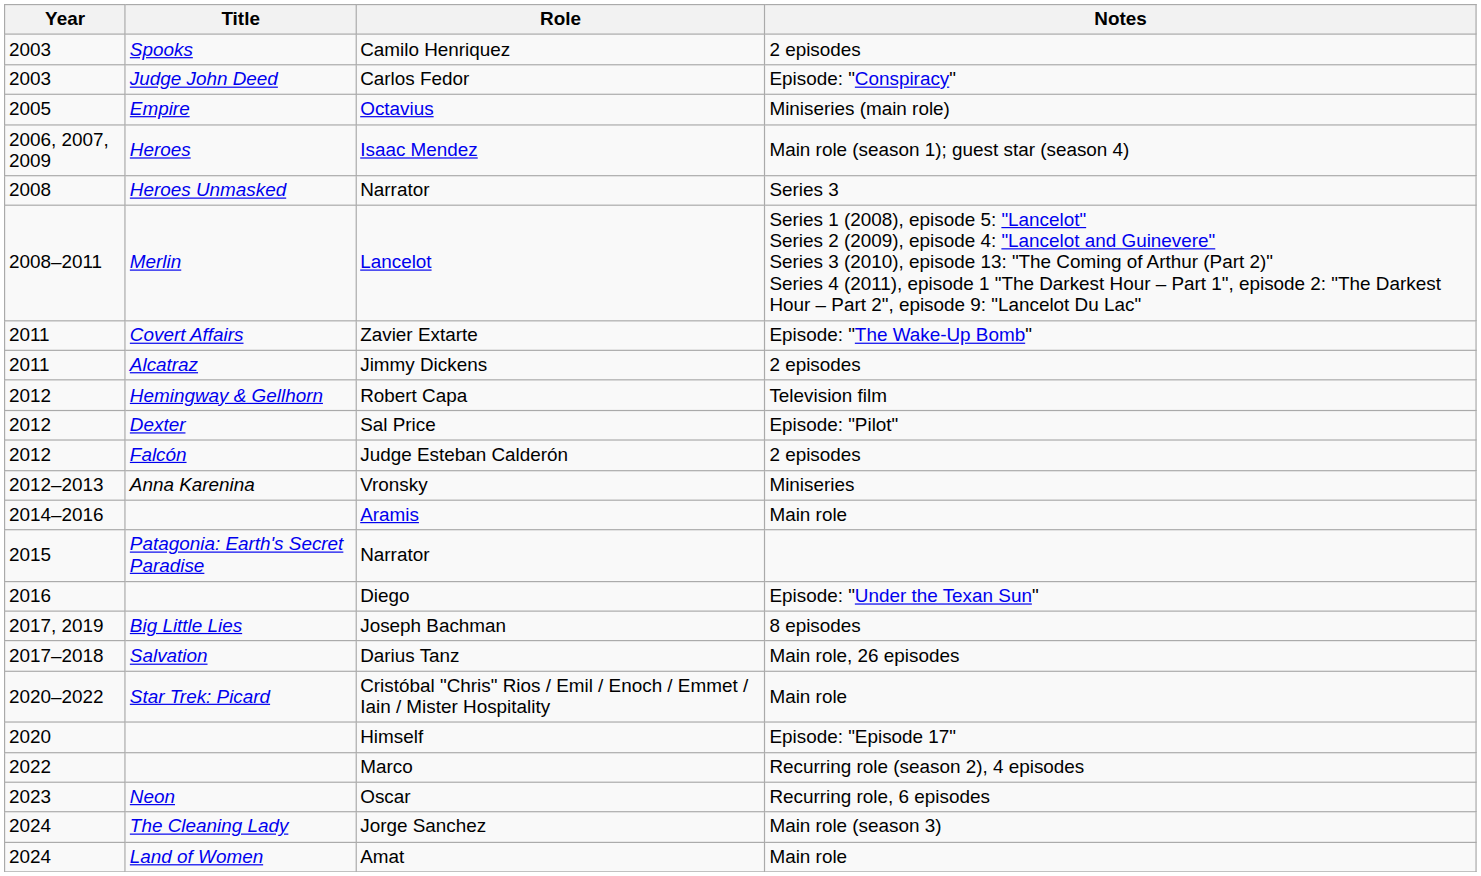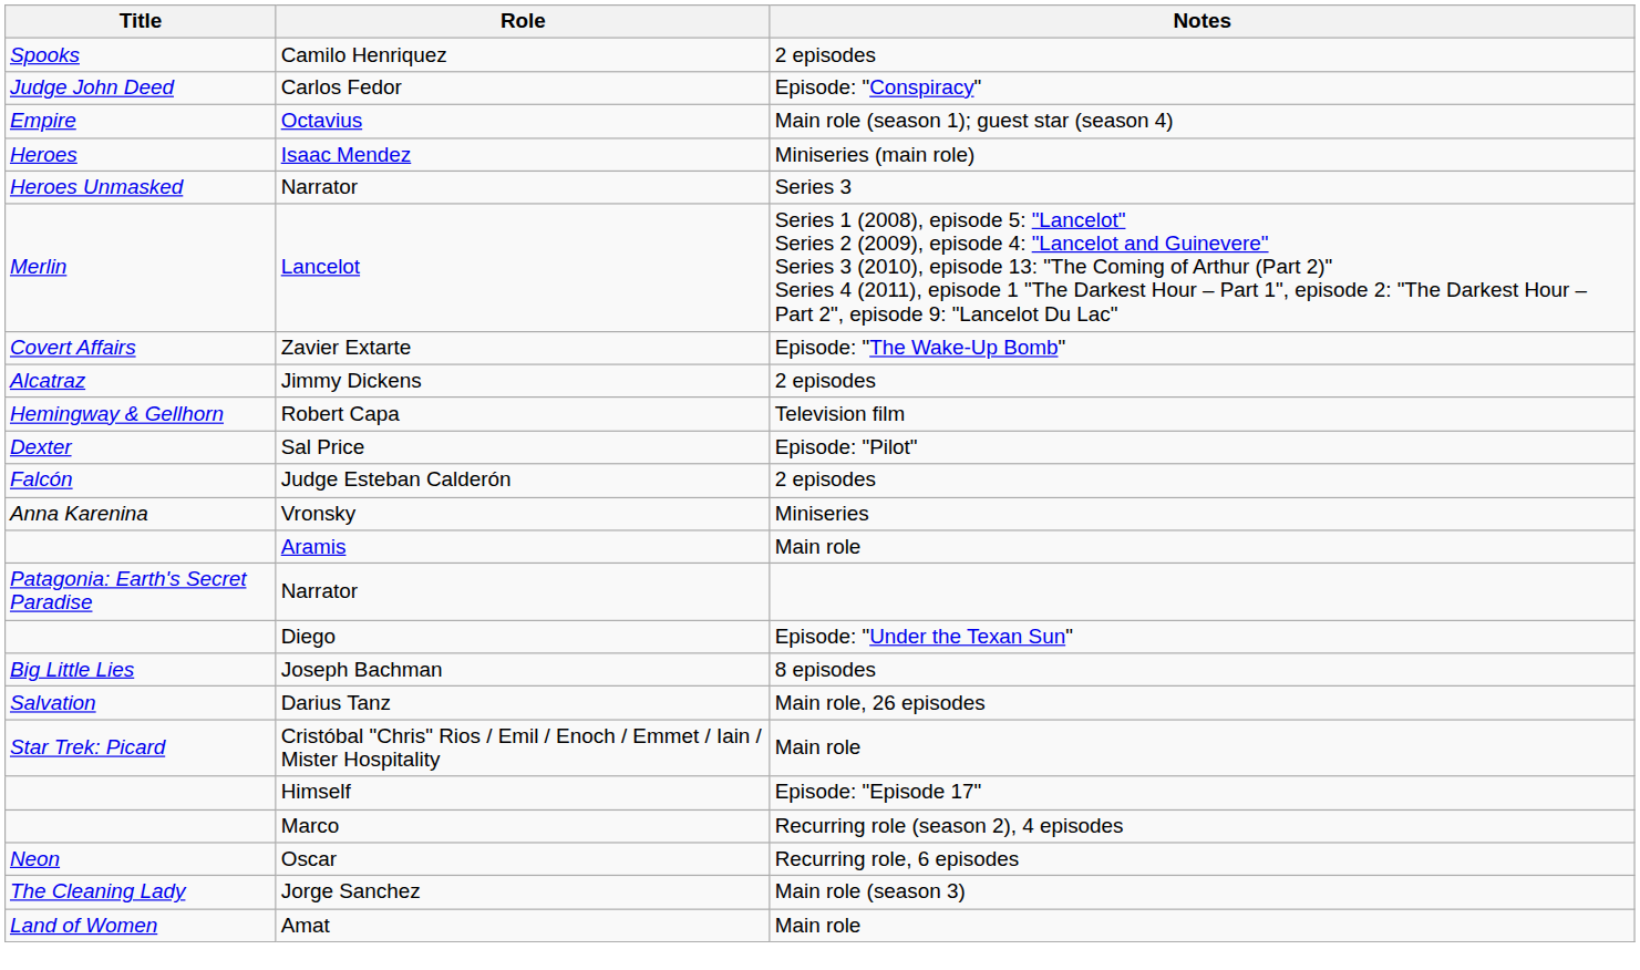- column: Year | 2003 | 2003 | 2005 | 2006, 2007, 2009 | 2008 | 2008–2011 | 2011 | 2011 | 2012 | 2012 | 2012 | 2012–2013 | 2014–2016 | 2015 | 2016 | 2017, 2019 | 2017–2018 | 2020–2022 | 2020 | 2022 | 2023 | 2024 | 2024
Octavius | Notes: Miniseries (main role) -> Main role (season 1); guest star (season 4)
Isaac Mendez | Notes: Main role (season 1); guest star (season 4) -> Miniseries (main role)
